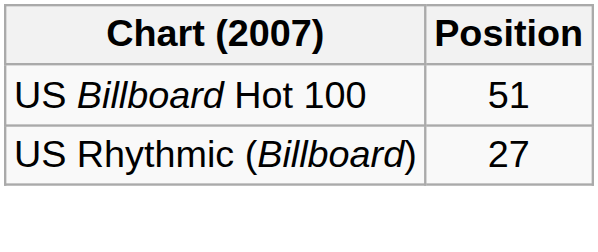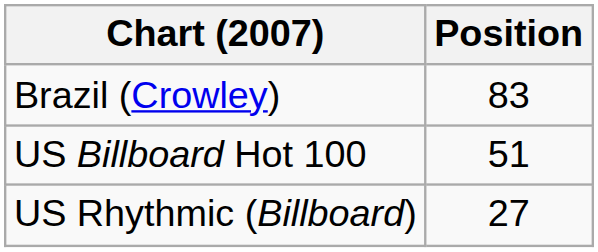+ row: Brazil (Crowley) | 83
